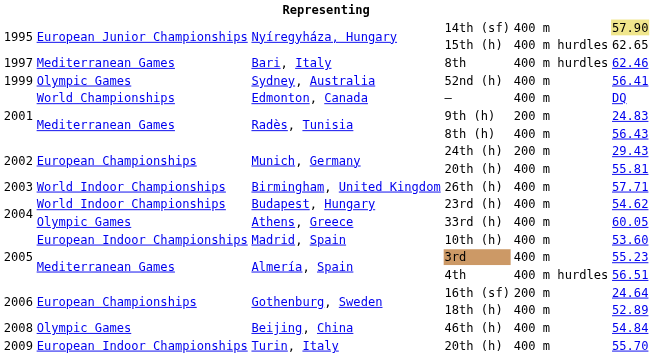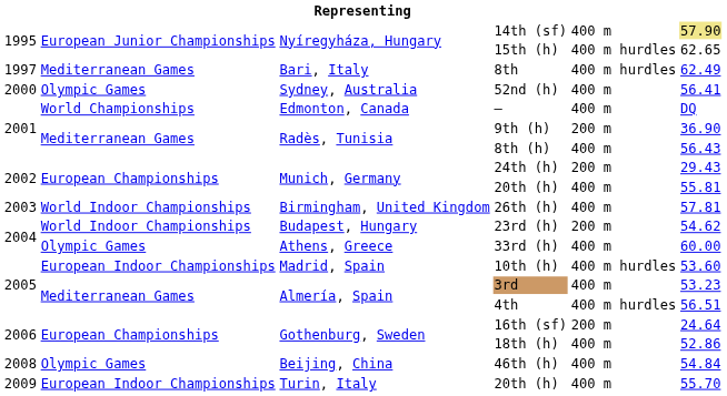8th | column 6: 62.46 -> 62.49
52nd (h) | column 1: 1999 -> 2000
9th (h) | column 6: 24.83 -> 36.90
26th (h) | column 6: 57.71 -> 57.81
23rd (h) | column 5: 400 m -> 200 m
33rd (h) | column 6: 60.05 -> 60.00
10th (h) | column 5: 400 m -> 400 m hurdles
3rd | column 6: 55.23 -> 53.23
18th (h) | column 6: 52.89 -> 52.86
